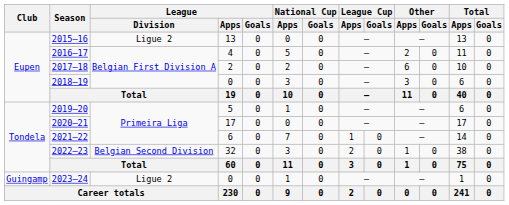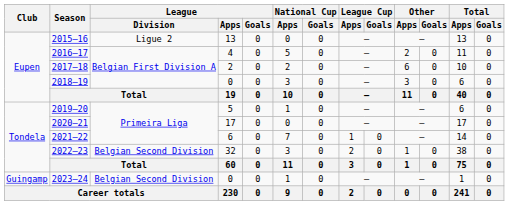2023–24 | League / Division: Ligue 2 -> Belgian Second Division
